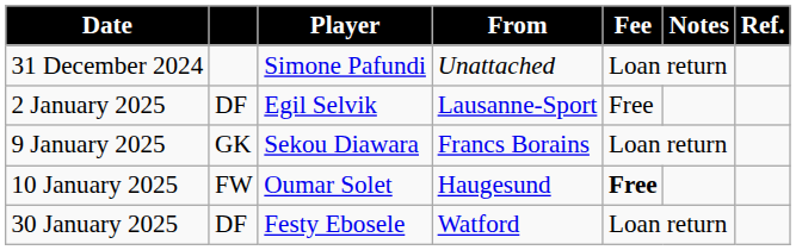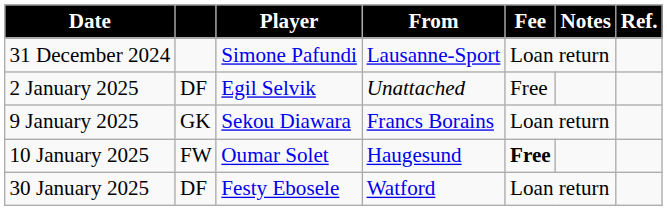31 December 2024 | From: Unattached -> Lausanne-Sport
2 January 2025 | From: Lausanne-Sport -> Unattached
